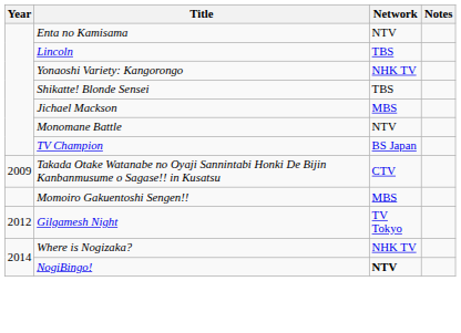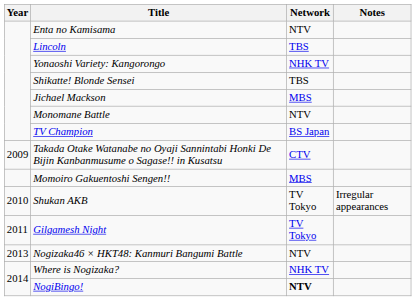+ row: 2010 | Shukan AKB | TV Tokyo | Irregular appearances
Gilgamesh Night | Year: 2012 -> 2011
+ row: 2013 | Nogizaka46 × HKT48: Kanmuri Bangumi Battle | NTV
